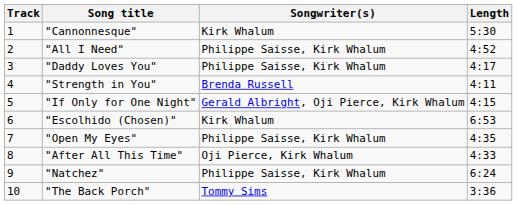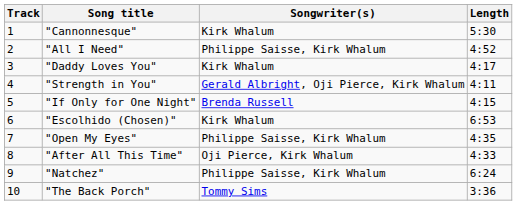"Daddy Loves You" | Songwriter(s): Philippe Saisse, Kirk Whalum -> Kirk Whalum
"Strength in You" | Songwriter(s): Brenda Russell -> Gerald Albright, Oji Pierce, Kirk Whalum
"If Only for One Night" | Songwriter(s): Gerald Albright, Oji Pierce, Kirk Whalum -> Brenda Russell
